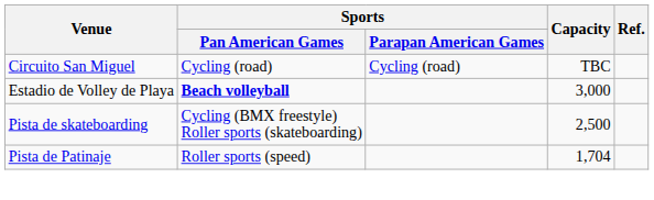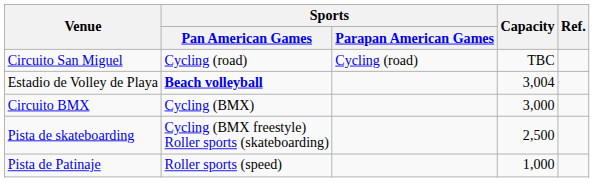Estadio de Volley de Playa | Capacity: 3,000 -> 3,004
+ row: Circuito BMX | Cycling (BMX) | 3,000
Pista de Patinaje | Capacity: 1,704 -> 1,000
